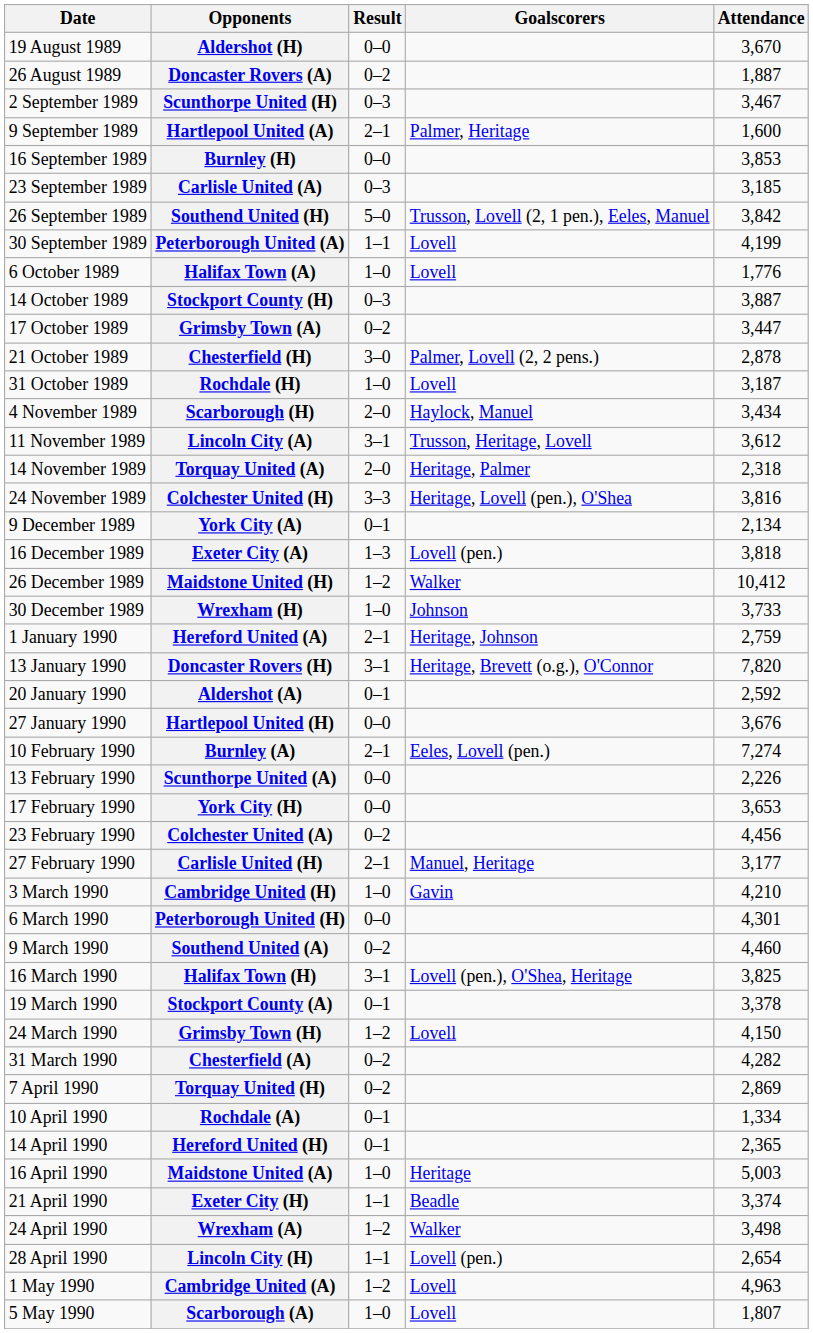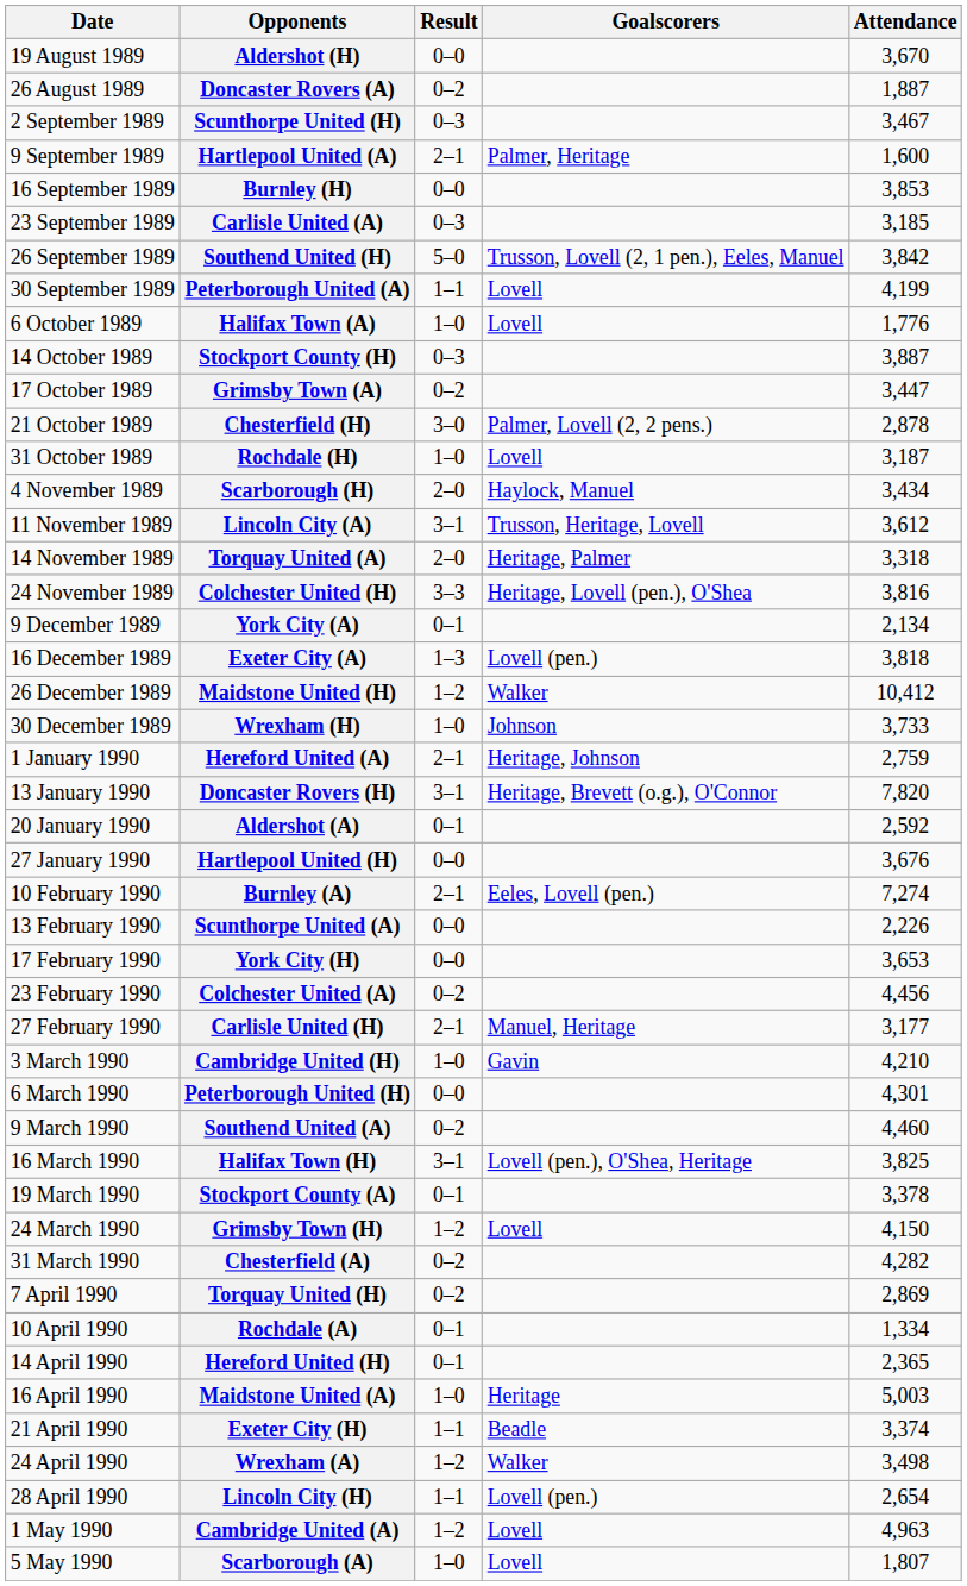Torquay United (A) | Attendance: 2,318 -> 3,318
